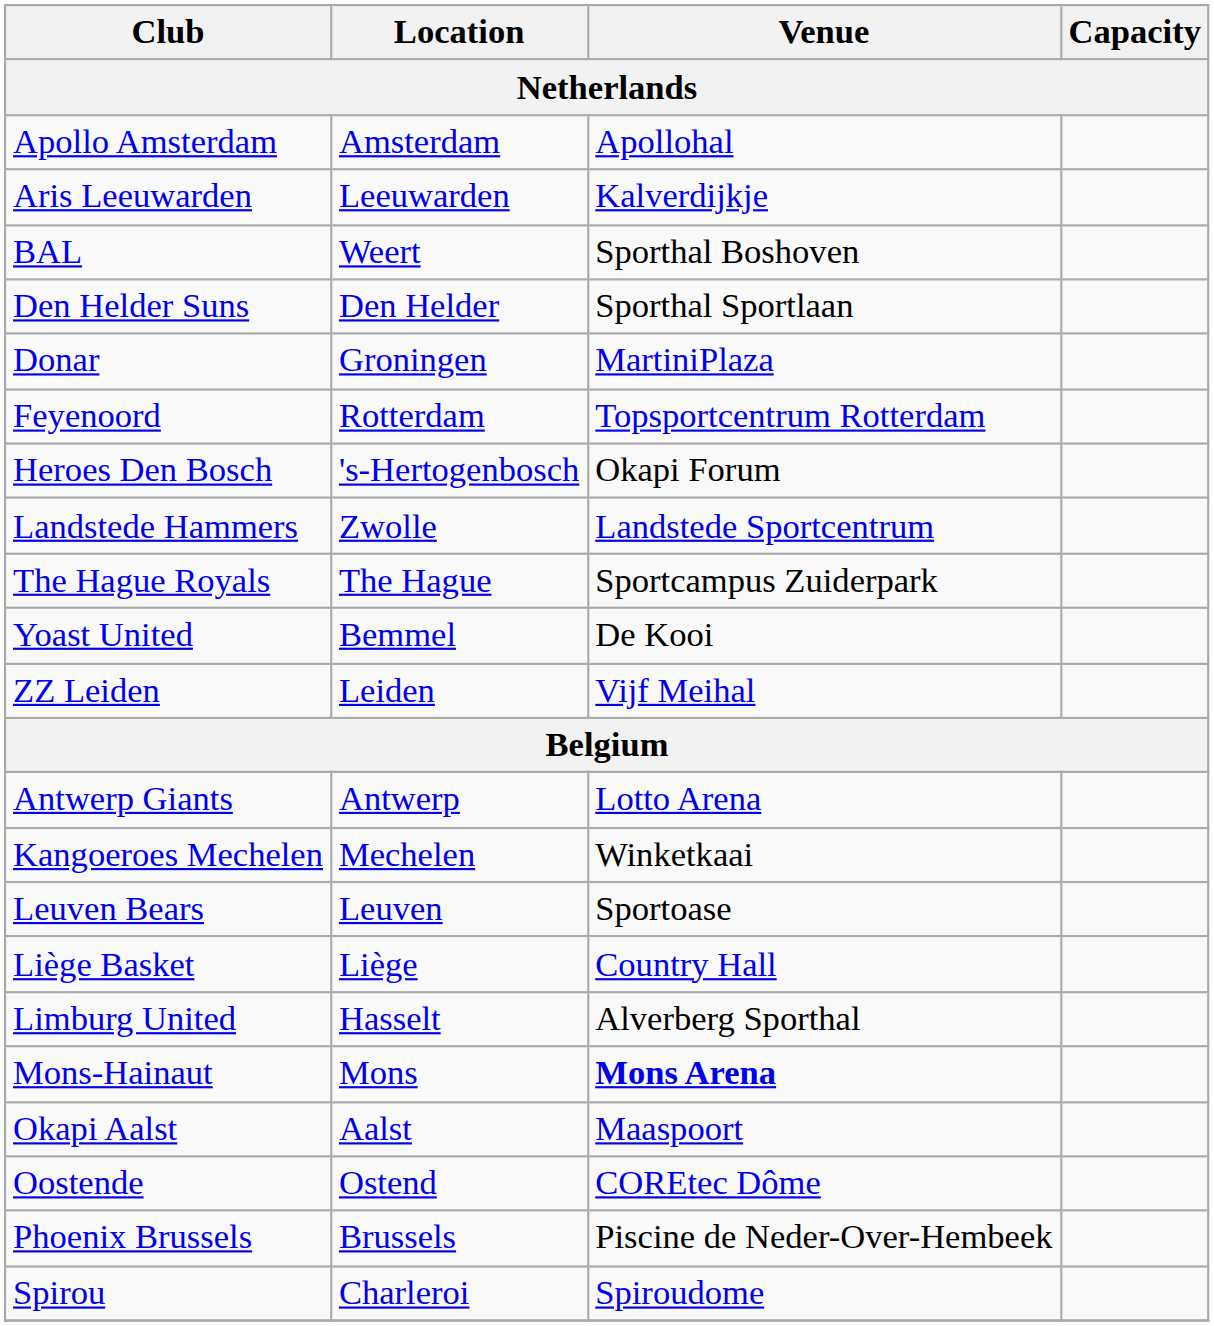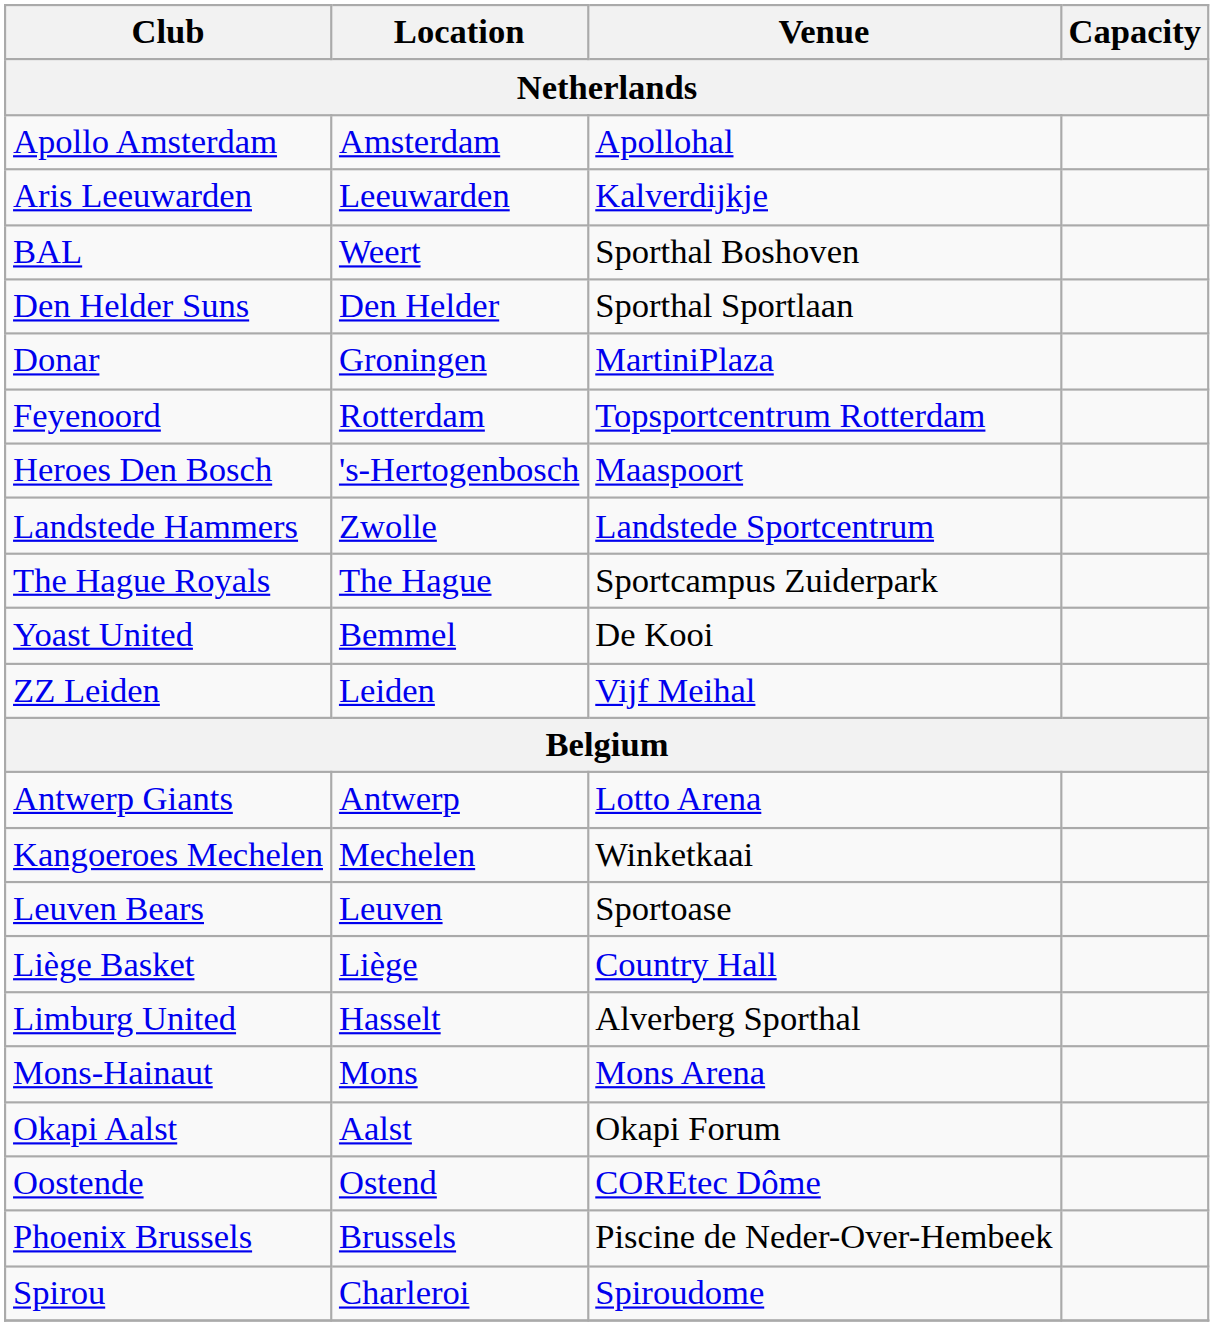Heroes Den Bosch | Venue: Okapi Forum -> Maaspoort
Mons-Hainaut | Venue: bold -> normal
Okapi Aalst | Venue: Maaspoort -> Okapi Forum
